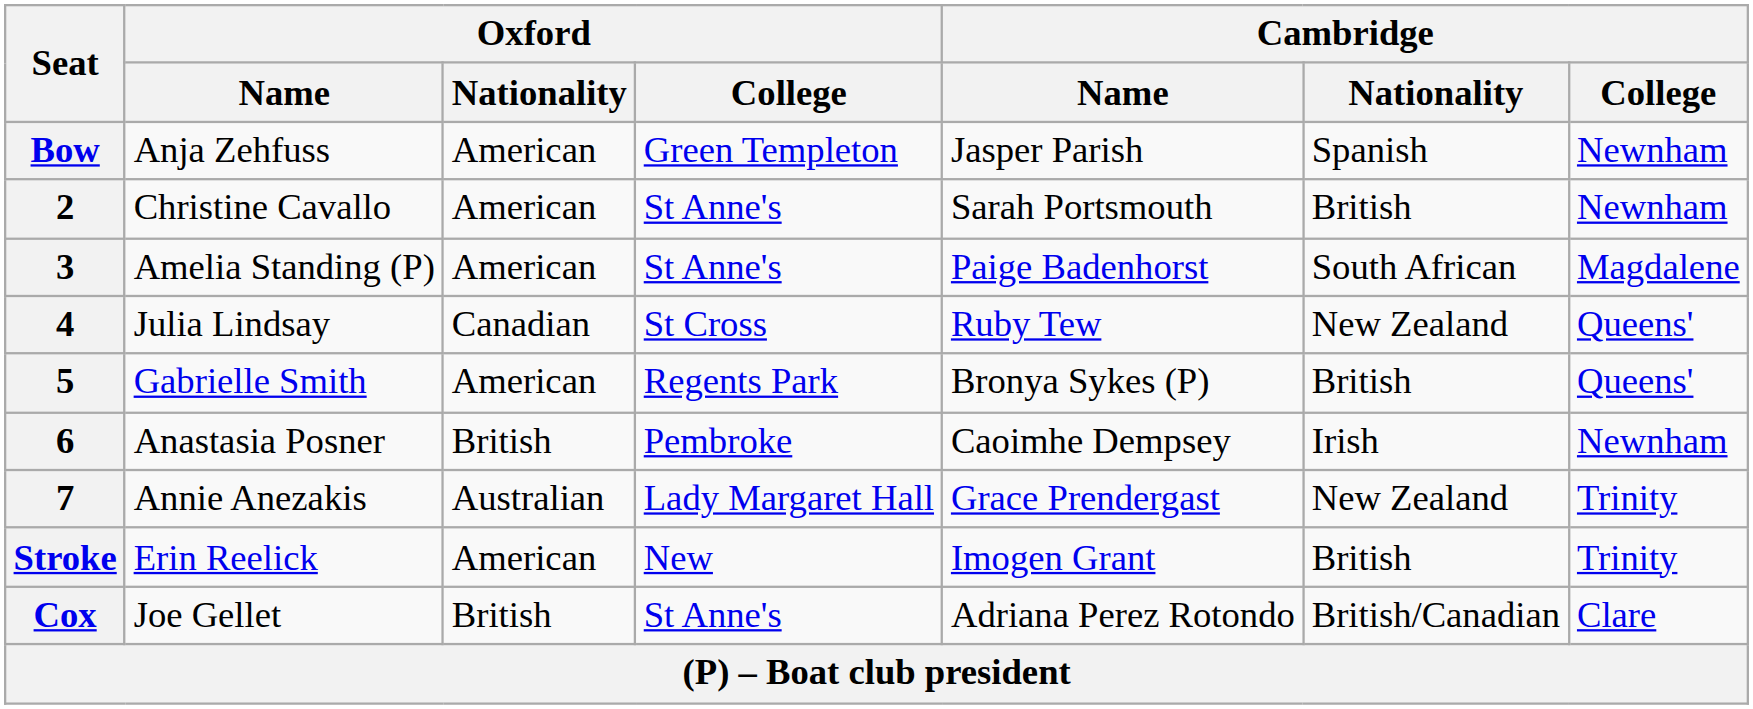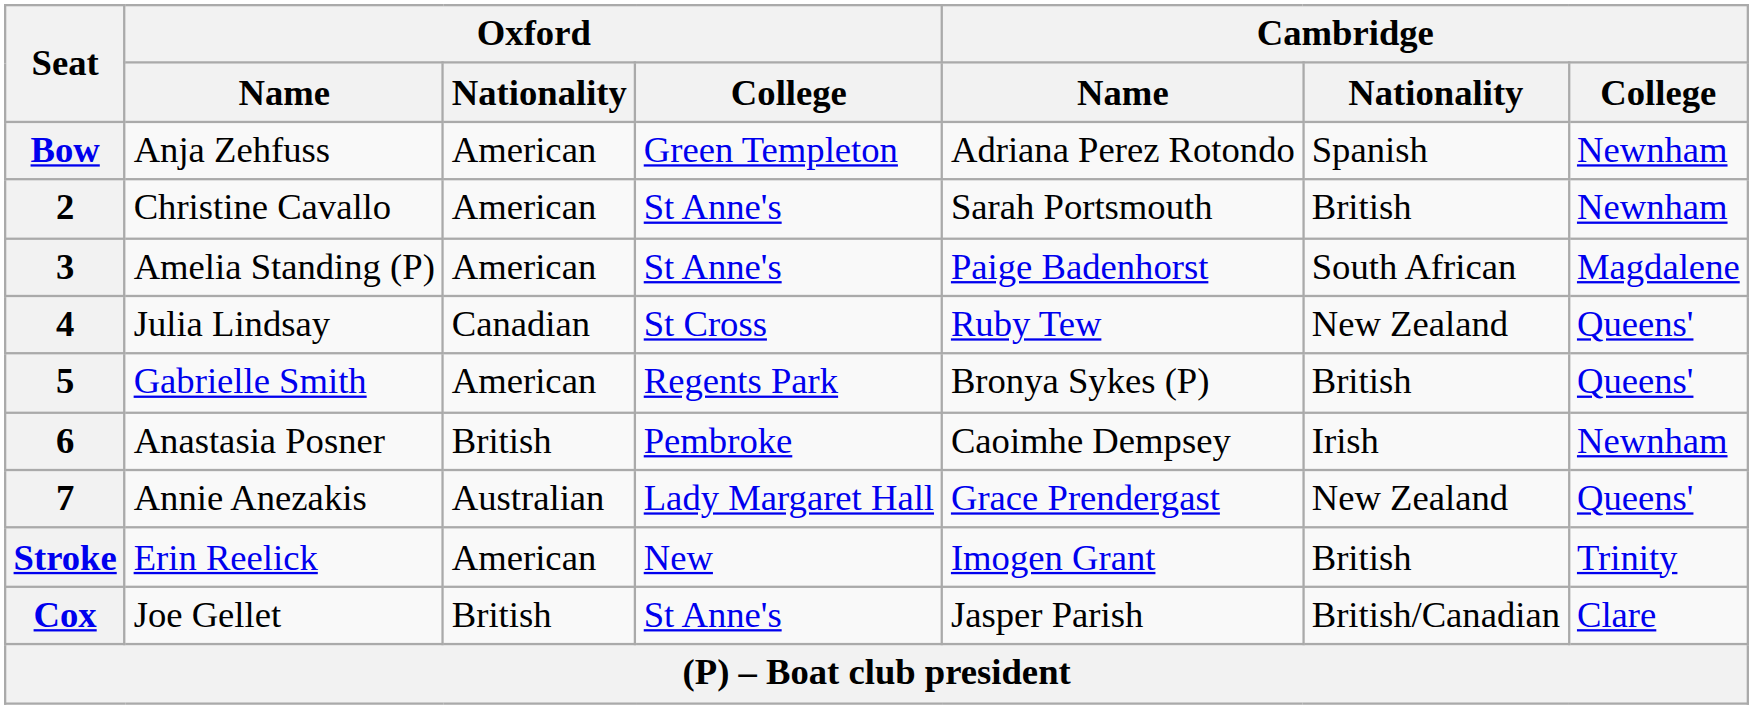Bow | Cambridge / Name: Jasper Parish -> Adriana Perez Rotondo
7 | Cambridge / College: Trinity -> Queens'
Cox | Cambridge / Name: Adriana Perez Rotondo -> Jasper Parish
